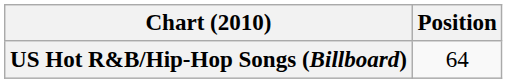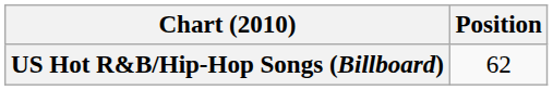US Hot R&B/Hip-Hop Songs (Billboard) | Position: 64 -> 62
